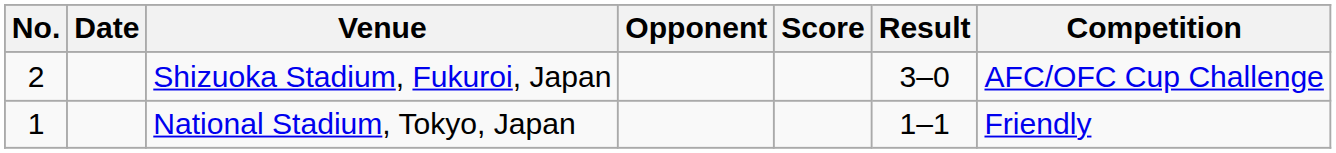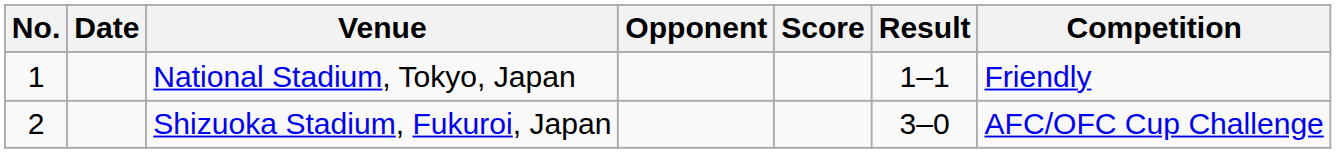rows swapped: National Stadium, Tokyo, Japan <-> Shizuoka Stadium, Fukuroi, Japan
